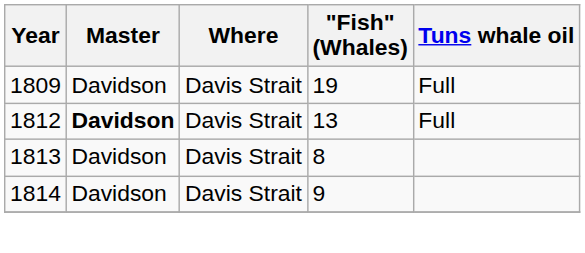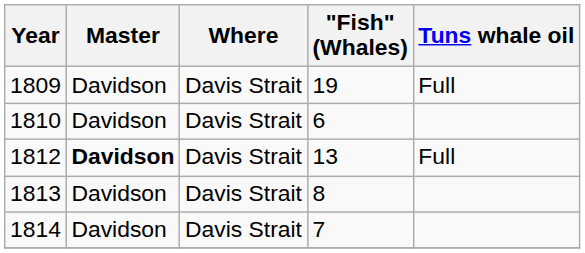+ row: 1810 | Davidson | Davis Strait | 6
1814 | "Fish" (Whales): 9 -> 7
